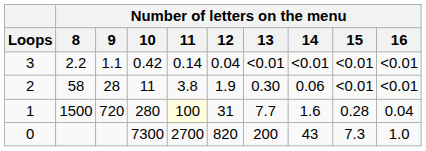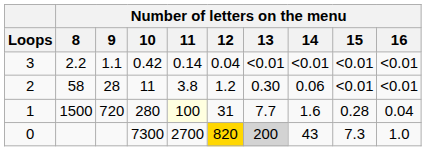2 | Number of letters on the menu / 12: 1.9 -> 1.2
0 | Number of letters on the menu / 12: no background -> gold background
0 | Number of letters on the menu / 13: no background -> lightgrey background
